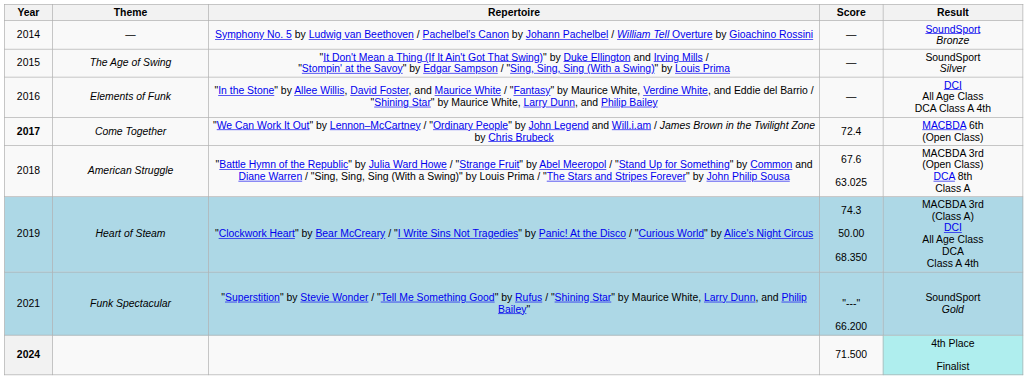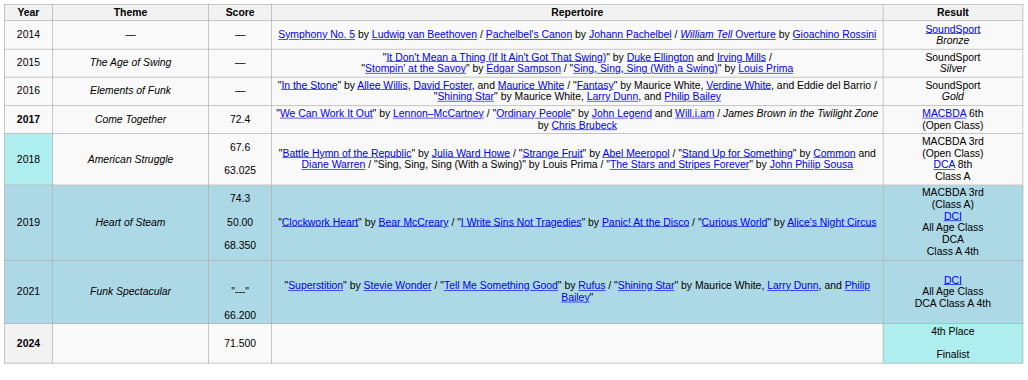columns swapped: Repertoire <-> Score
Elements of Funk | Result: DCI All Age Class DCA Class A 4th -> SoundSport Gold
American Struggle | Year: no background -> paleturquoise background
Funk Spectacular | Result: SoundSport Gold -> DCI All Age Class DCA Class A 4th
